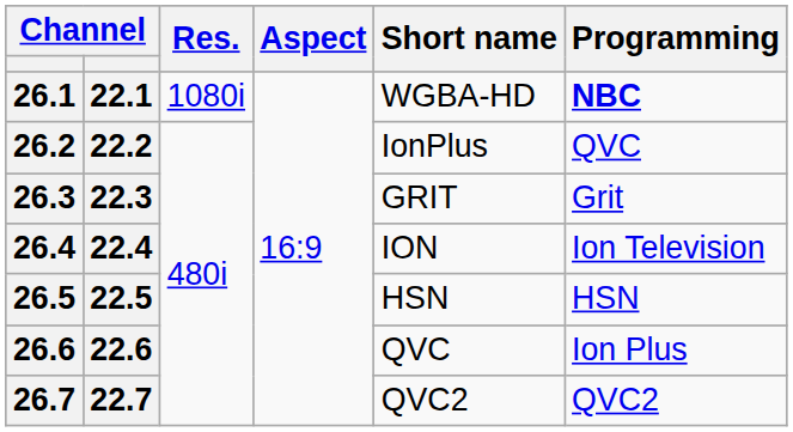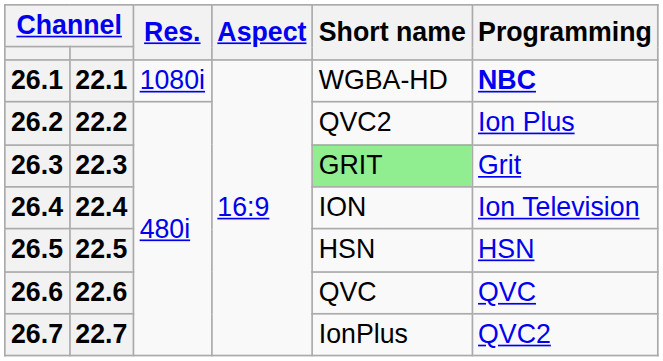26.2 | Short name: IonPlus -> QVC2
26.2 | Programming: QVC -> Ion Plus
26.3 | Short name: no background -> lightgreen background
26.6 | Programming: Ion Plus -> QVC
26.7 | Short name: QVC2 -> IonPlus
